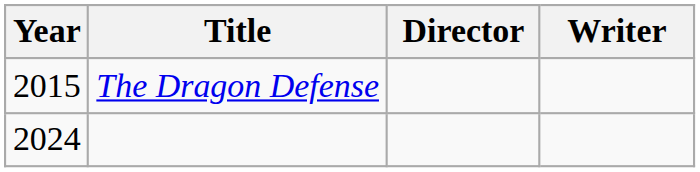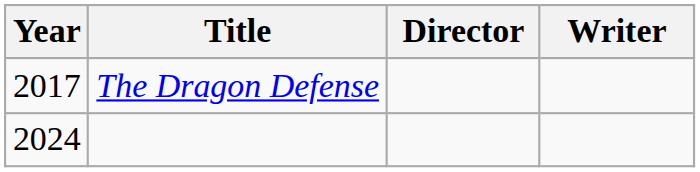The Dragon Defense | Year: 2015 -> 2017
